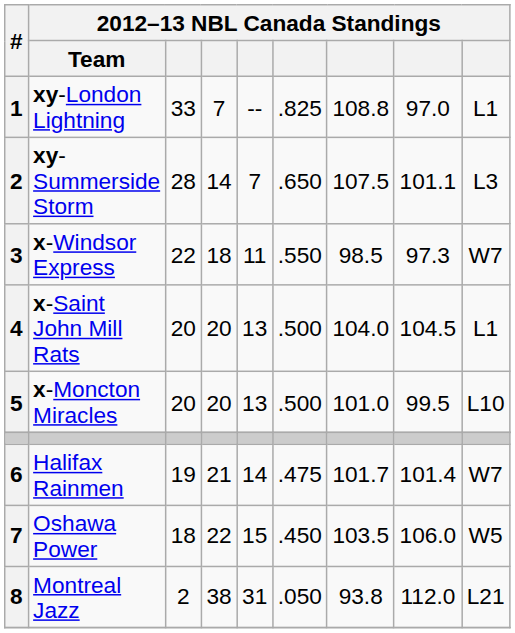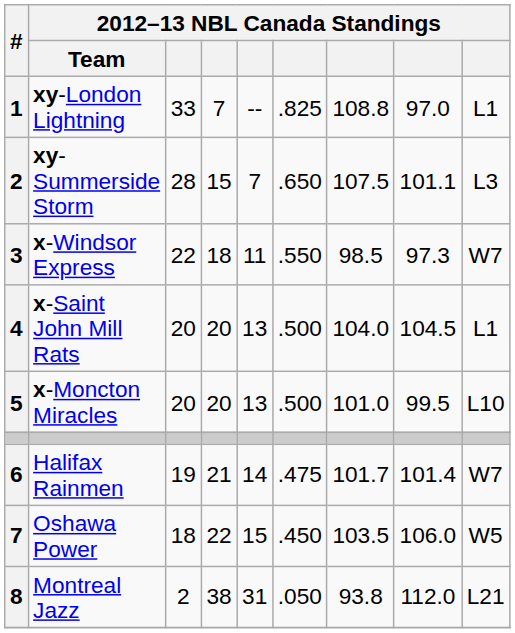xy-Summerside Storm | column 4: 14 -> 15
